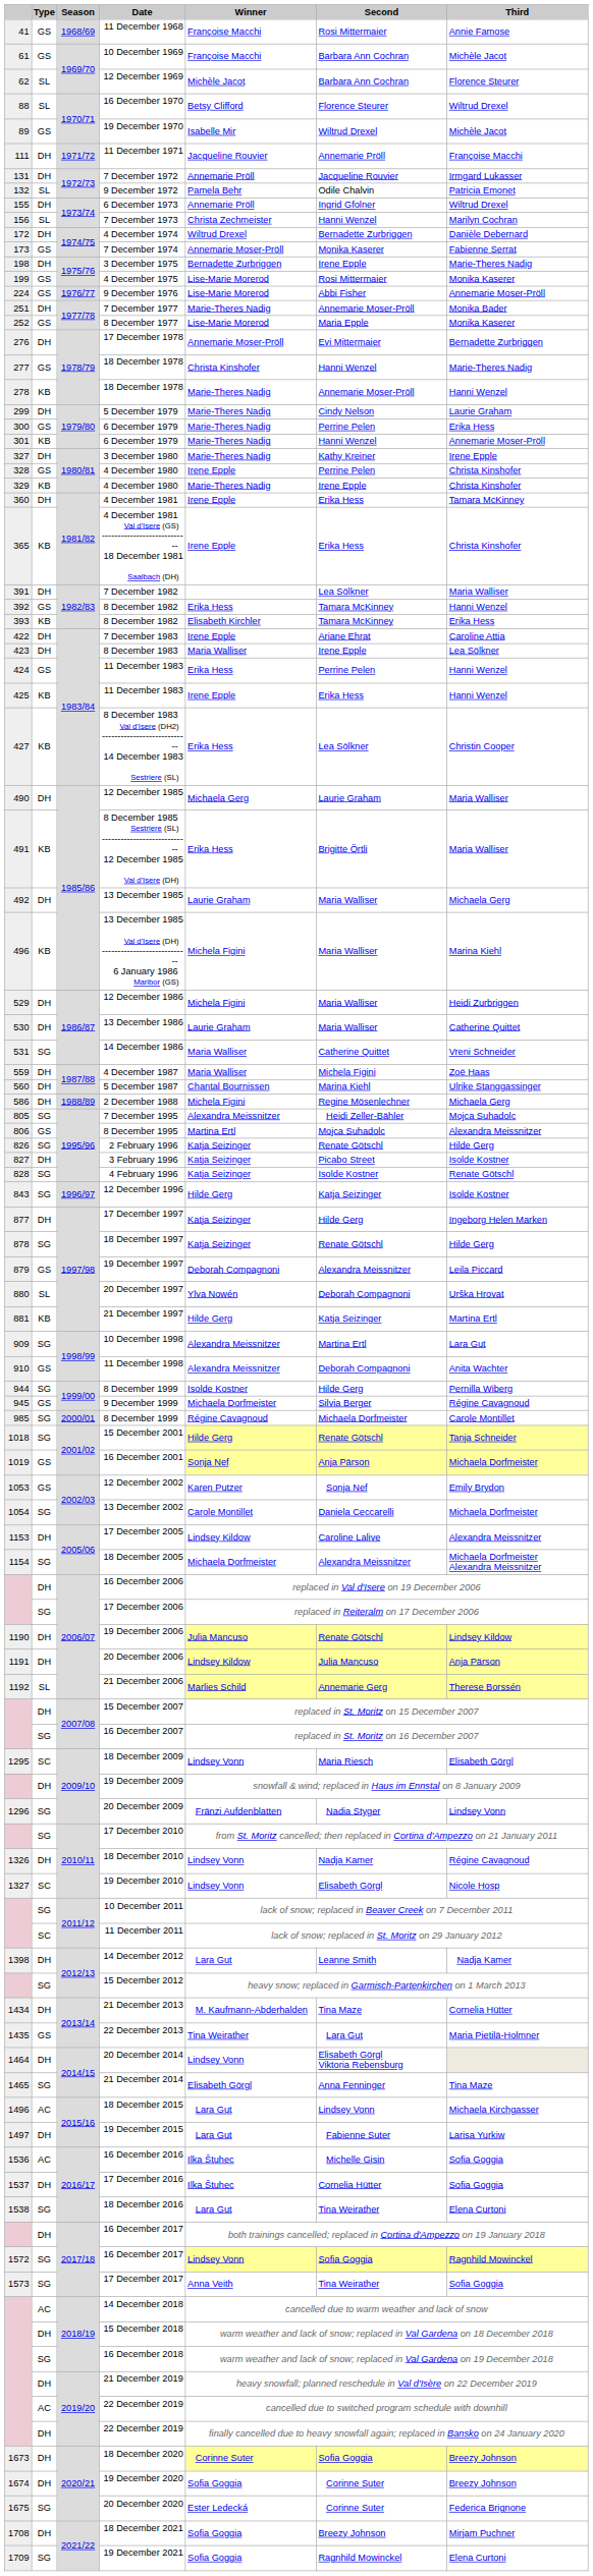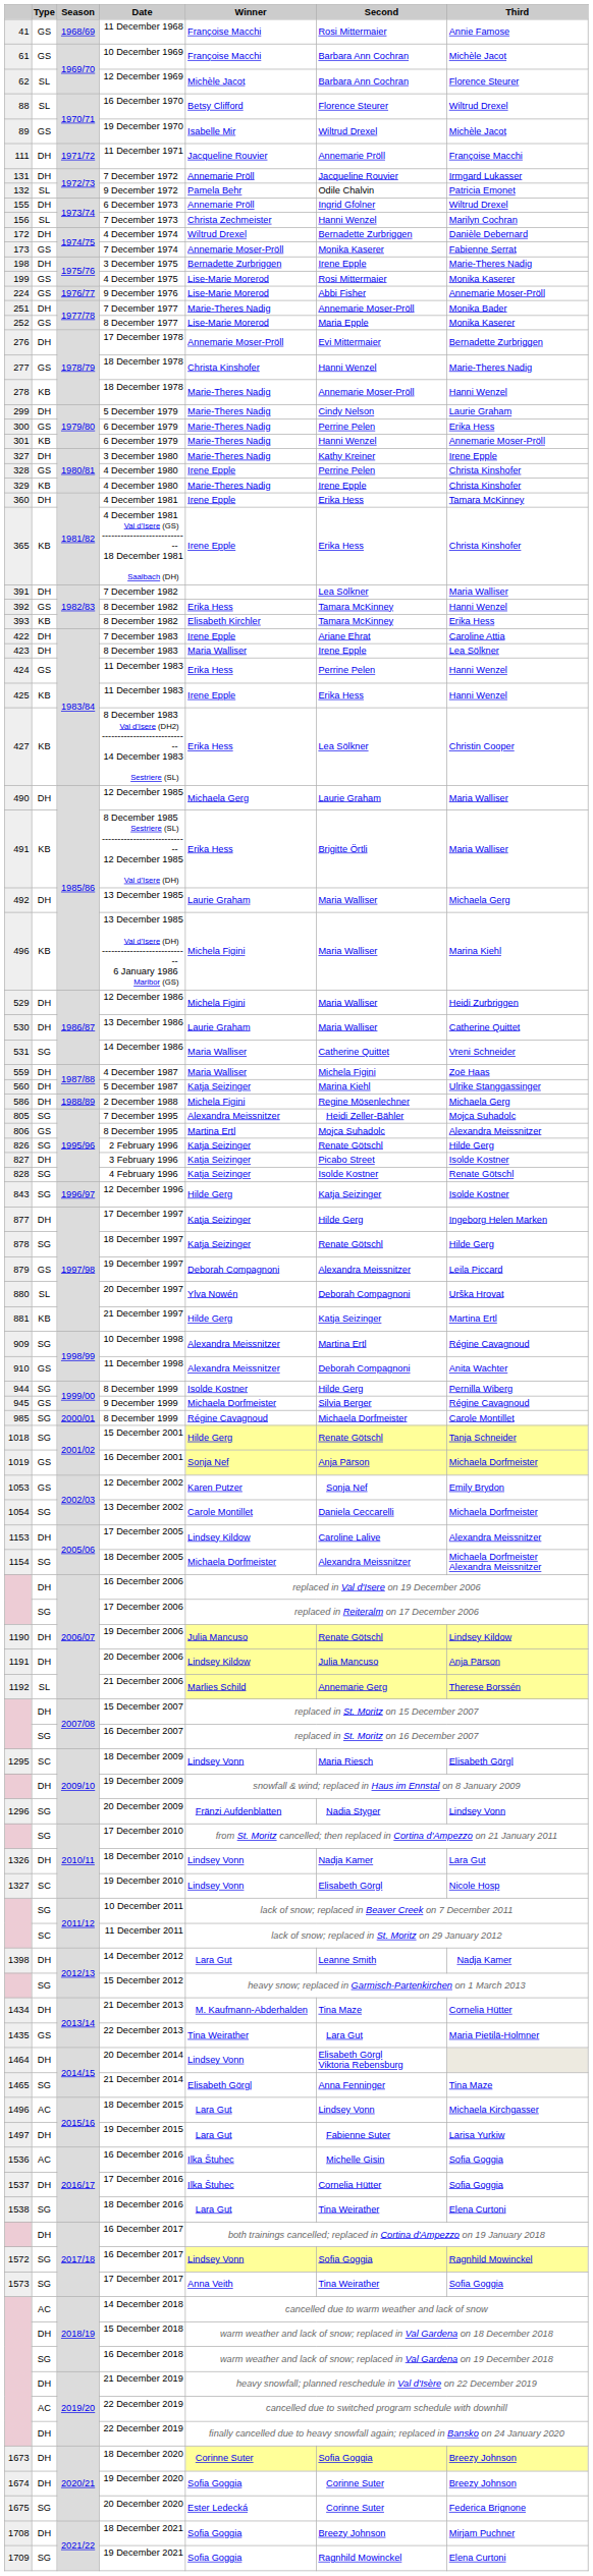5 December 1987 | Winner: Chantal Bournissen -> Katja Seizinger
10 December 1998 | Third: Lara Gut -> Régine Cavagnoud
18 December 2010 | Third: Régine Cavagnoud -> Lara Gut
